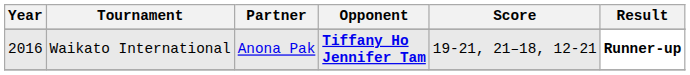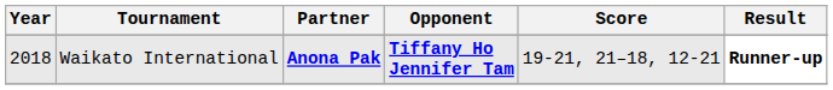Waikato International | Year: 2016 -> 2018
Waikato International | Partner: normal -> bold
